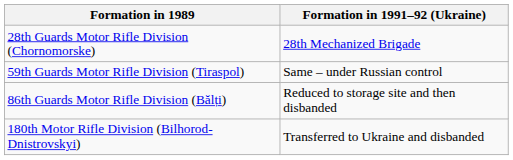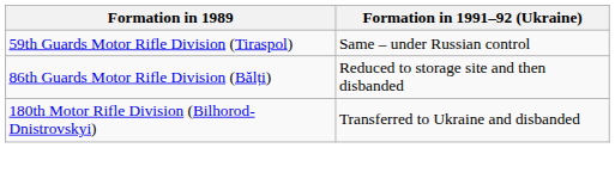- row: 28th Guards Motor Rifle Division (Chornomorske) | 28th Mechanized Brigade
